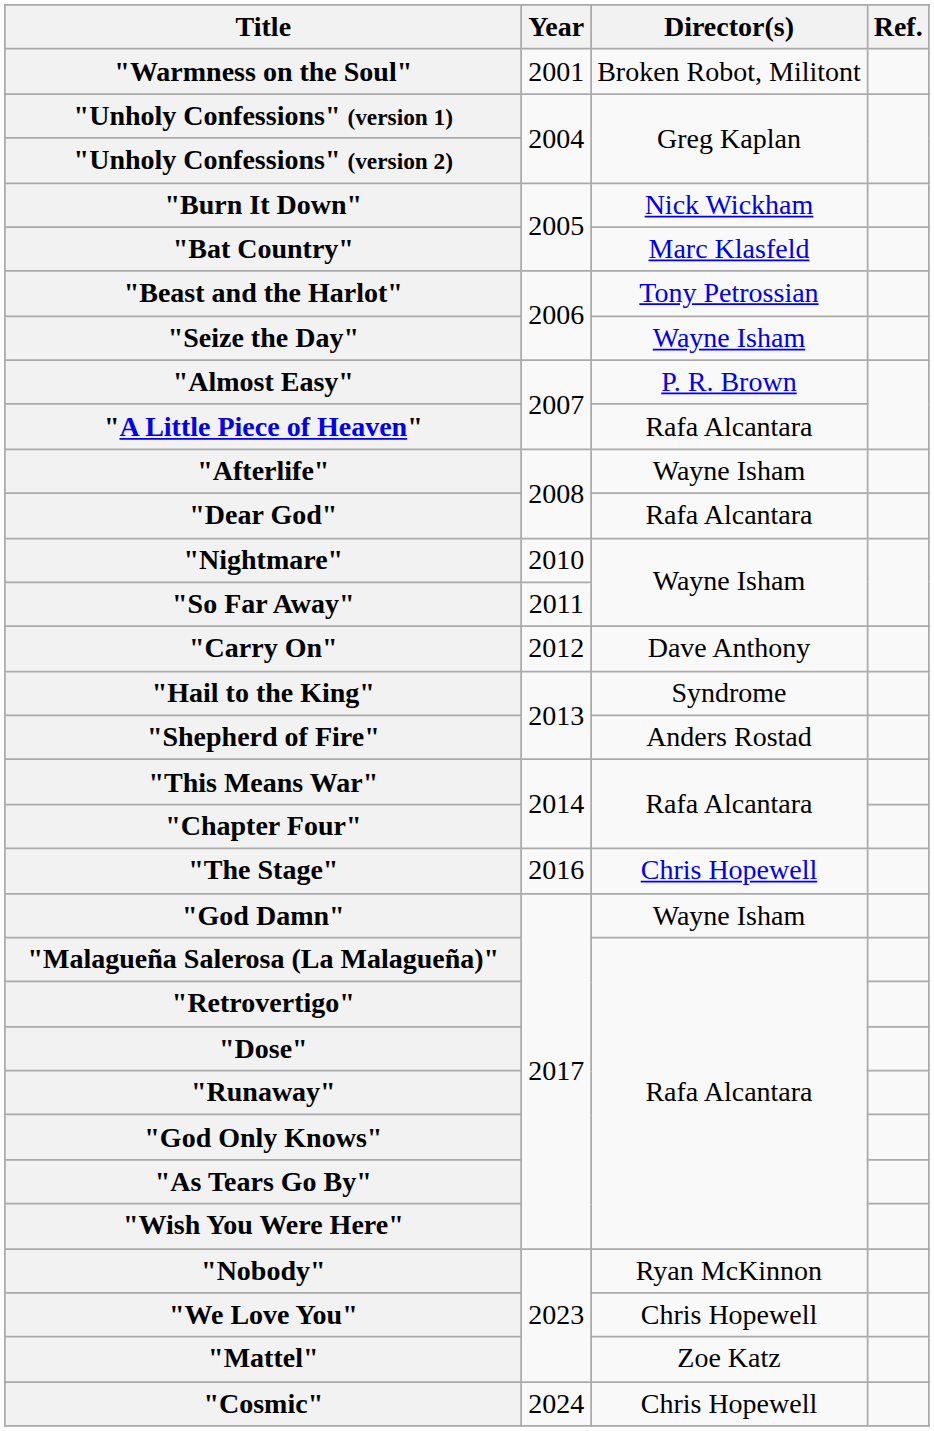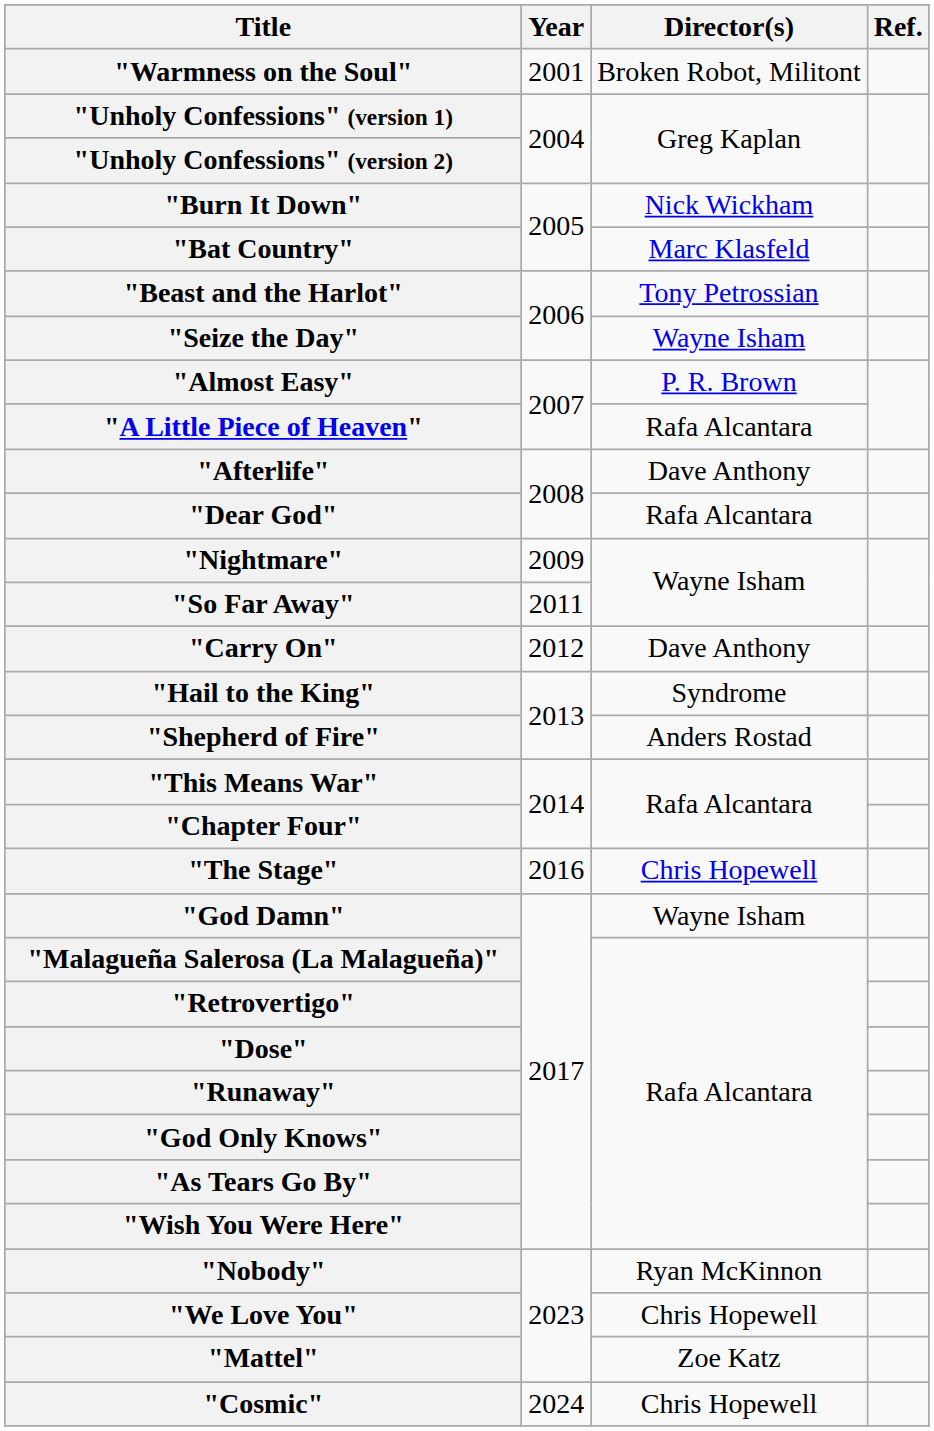"Afterlife" | Director(s): Wayne Isham -> Dave Anthony
"Nightmare" | Year: 2010 -> 2009
